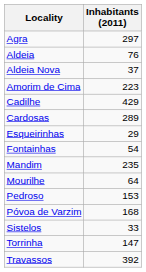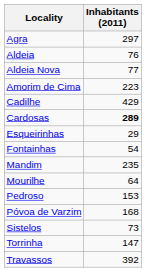Aldeia Nova | Inhabitants (2011): 37 -> 77
Cardosas | Inhabitants (2011): normal -> bold
Sistelos | Inhabitants (2011): 33 -> 73
